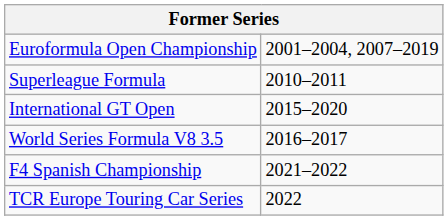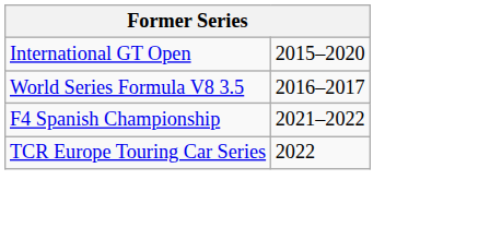- row: Euroformula Open Championship | 2001–2004, 2007–2019
- row: Superleague Formula | 2010–2011
